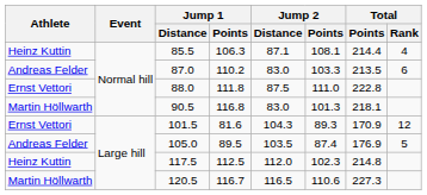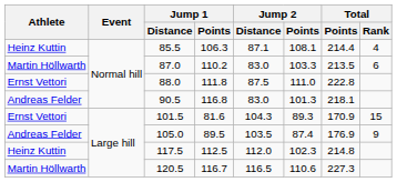87.0 | Athlete: Andreas Felder -> Martin Höllwarth
90.5 | Athlete: Martin Höllwarth -> Andreas Felder
101.5 | Total / Rank: 12 -> 15
105.0 | Total / Rank: 5 -> 9
